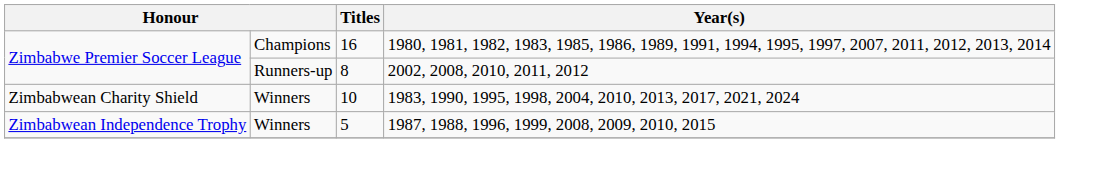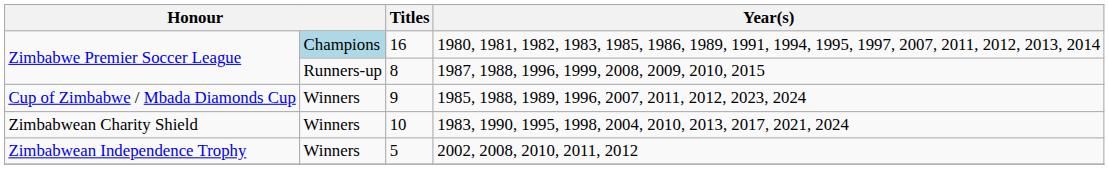16 | column 2: no background -> lightblue background
8 | Year(s): 2002, 2008, 2010, 2011, 2012 -> 1987, 1988, 1996, 1999, 2008, 2009, 2010, 2015
+ row: Cup of Zimbabwe / Mbada Diamonds Cup | Winners | 9 | 1985, 1988, 1989, 1996, 2007, 2011, 2012, 2023, 2024
5 | Year(s): 1987, 1988, 1996, 1999, 2008, 2009, 2010, 2015 -> 2002, 2008, 2010, 2011, 2012
